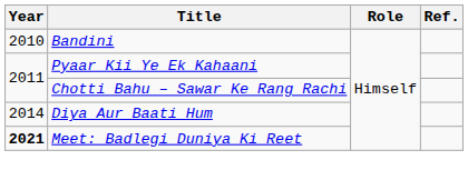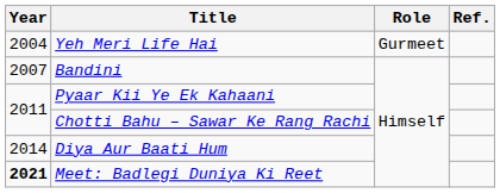+ row: 2004 | Yeh Meri Life Hai | Gurmeet
Bandini | Year: 2010 -> 2007
